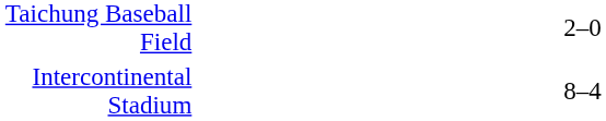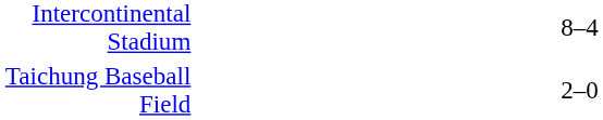rows swapped: Taichung Baseball Field <-> Intercontinental Stadium
